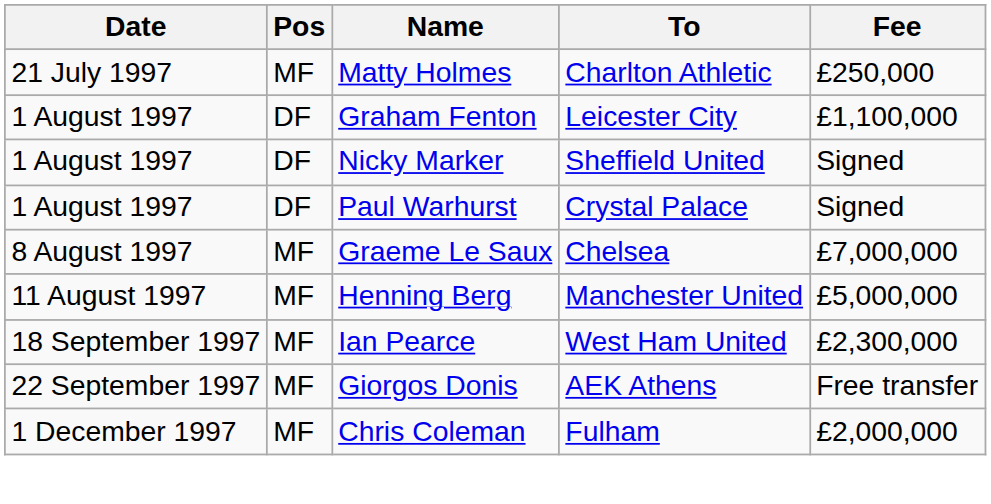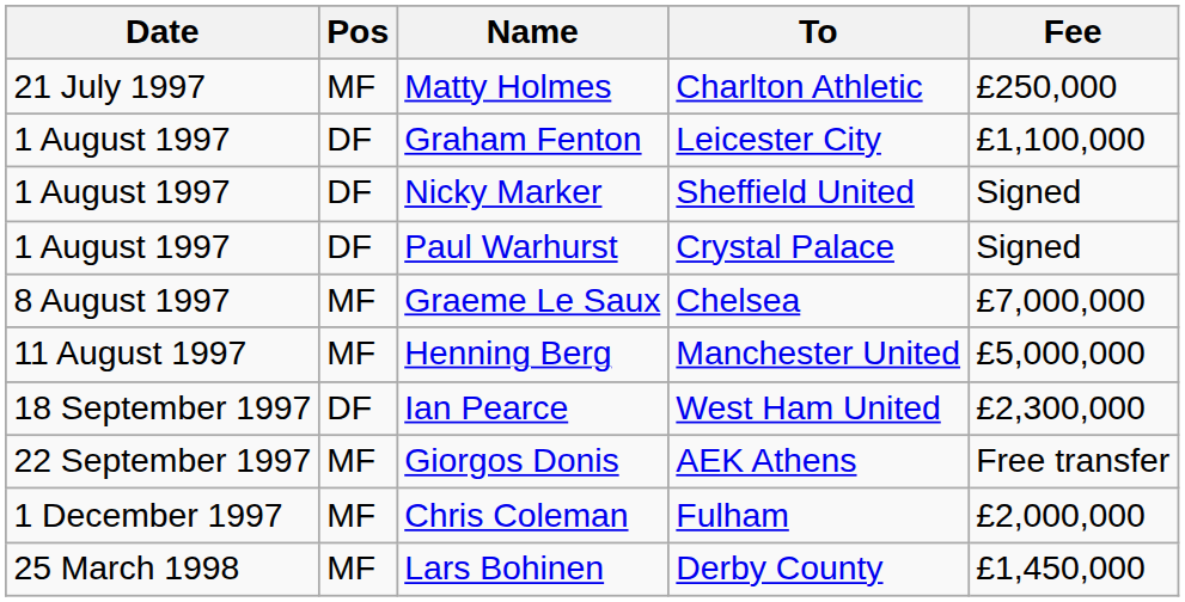Ian Pearce | Pos: MF -> DF
+ row: 25 March 1998 | MF | Lars Bohinen | Derby County | £1,450,000
